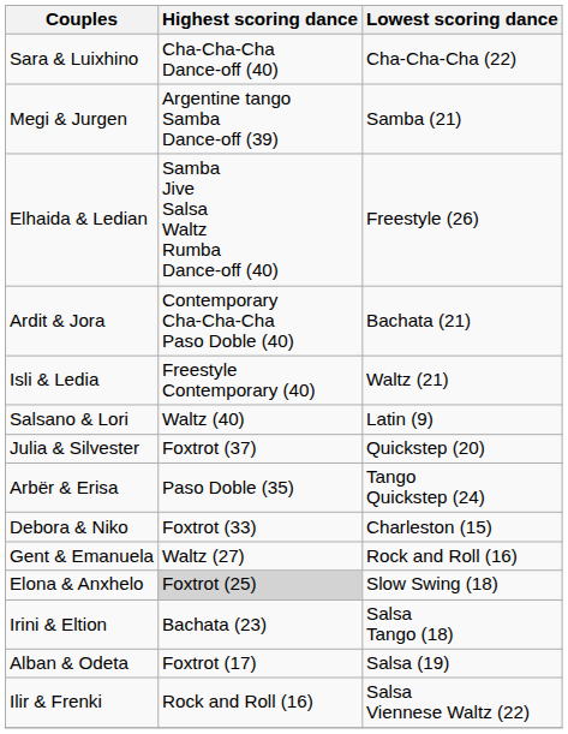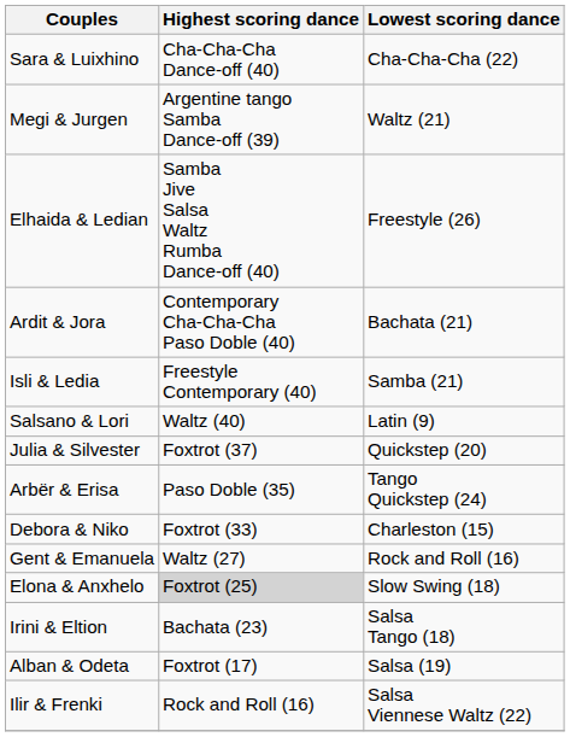Megi & Jurgen | Lowest scoring dance: Samba (21) -> Waltz (21)
Isli & Ledia | Lowest scoring dance: Waltz (21) -> Samba (21)
